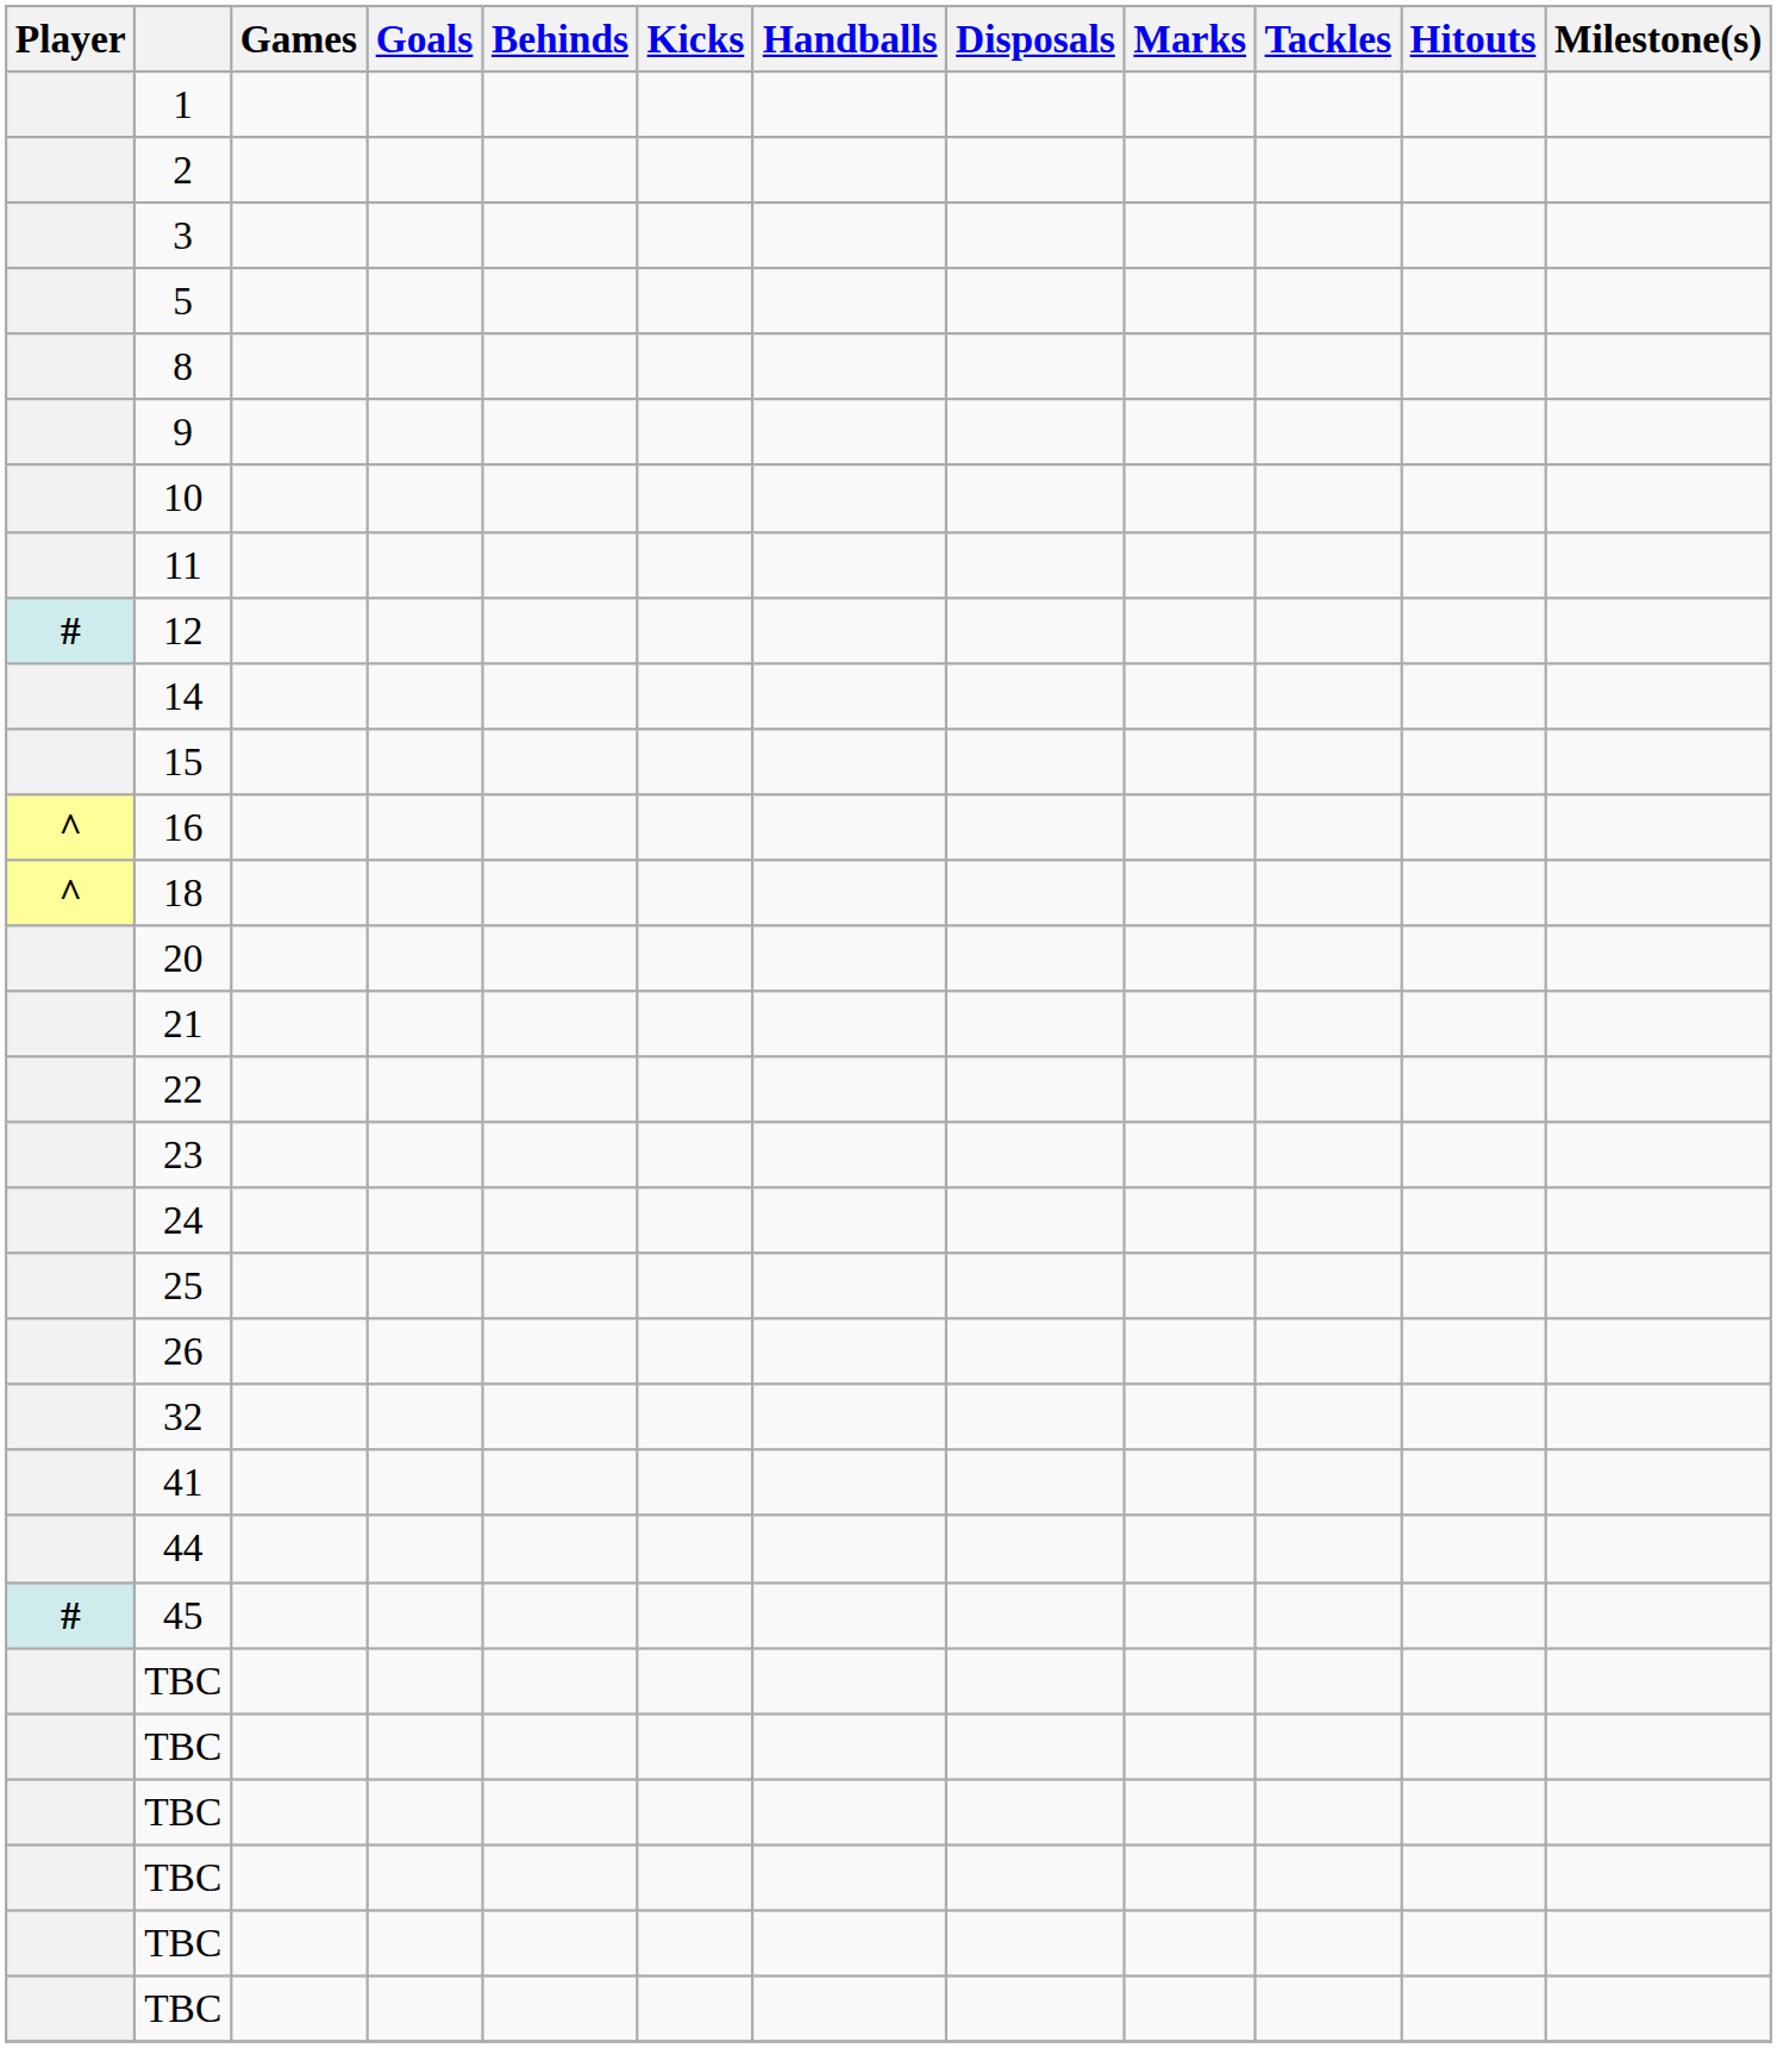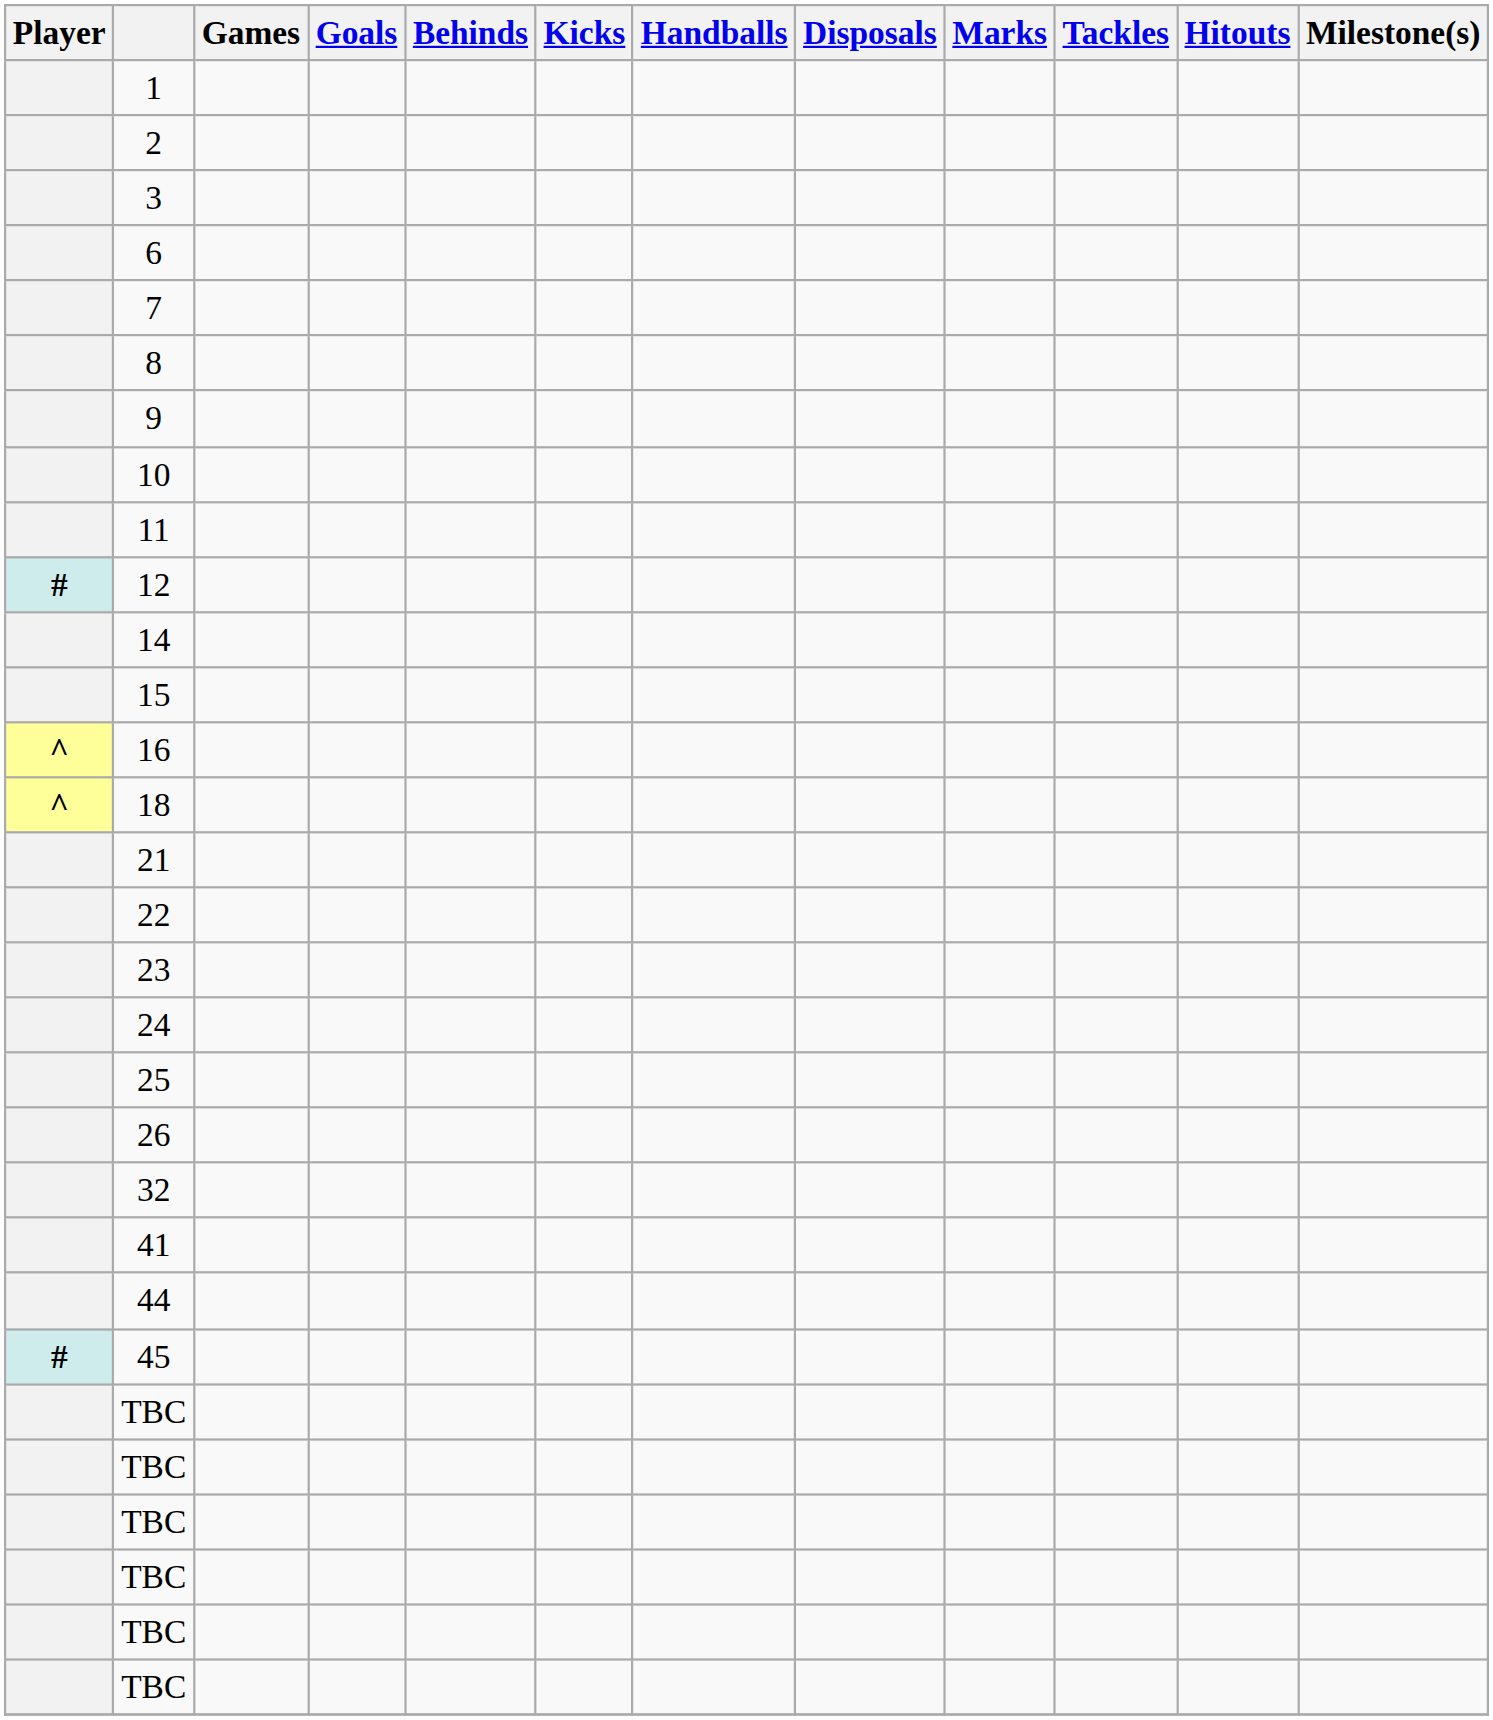- row: 5
+ row: 6
+ row: 7
- row: 20
